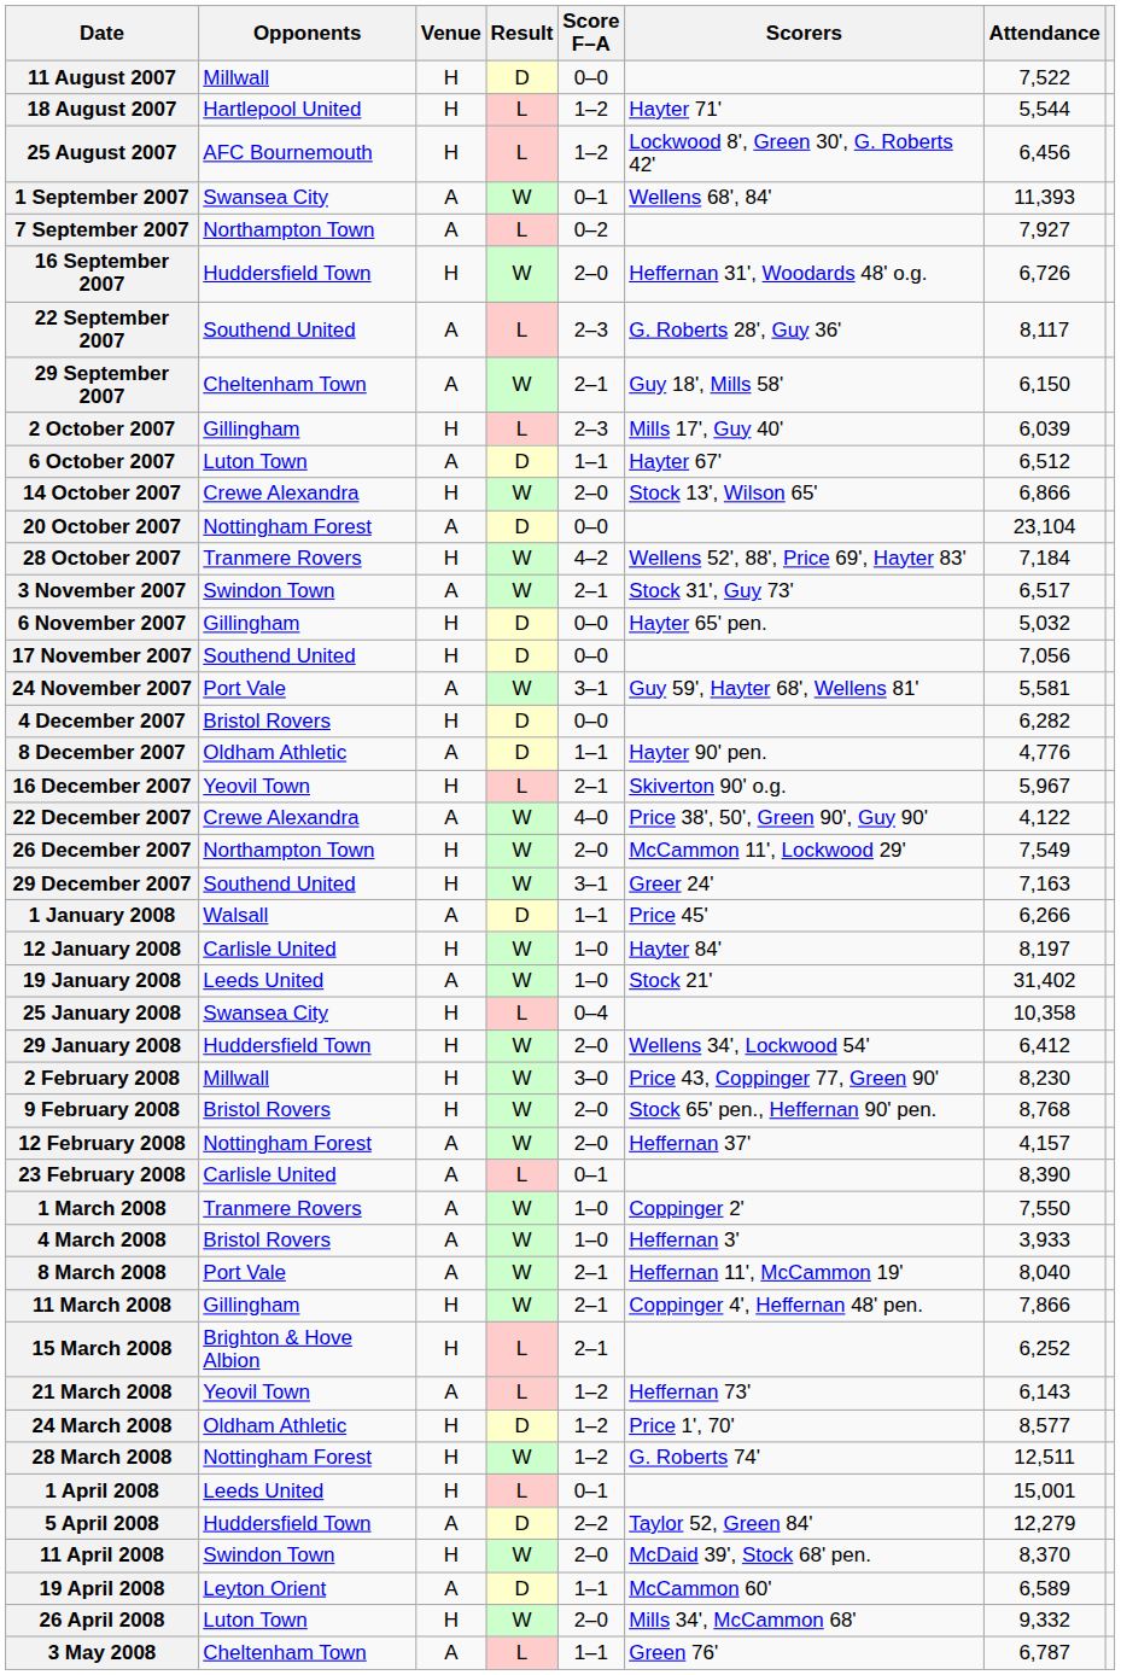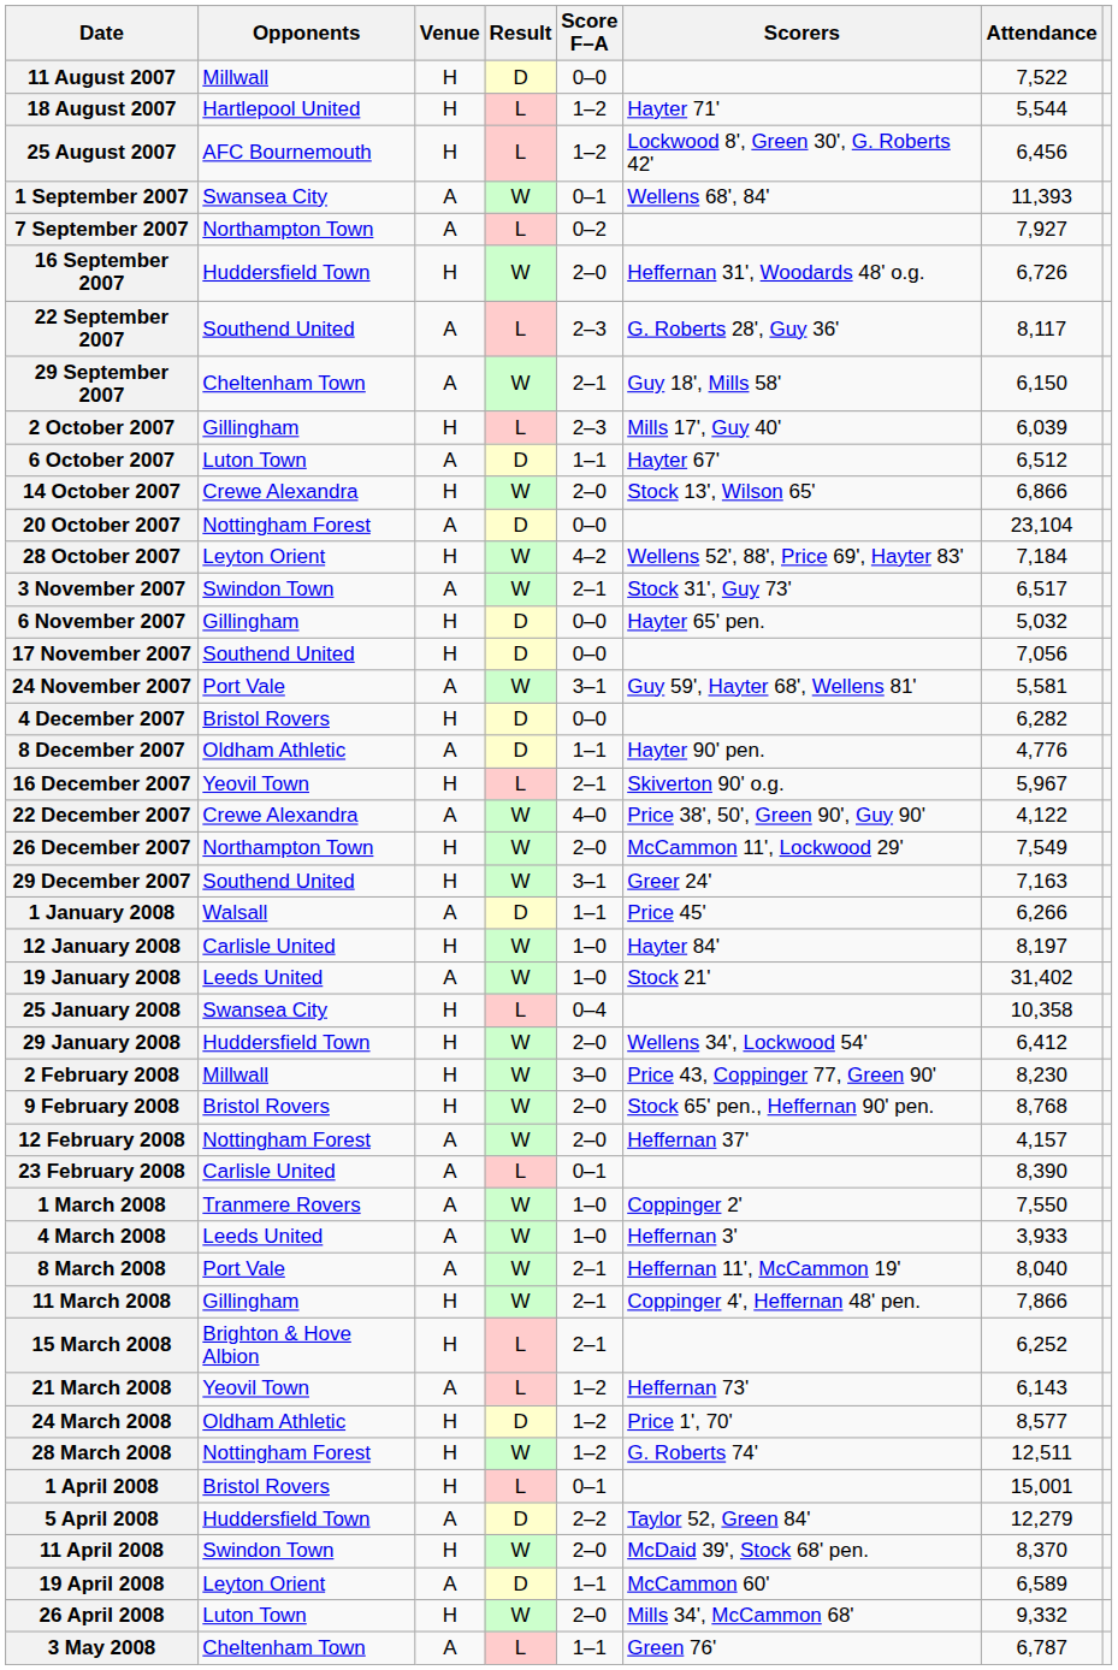28 October 2007 | Opponents: Tranmere Rovers -> Leyton Orient
4 March 2008 | Opponents: Bristol Rovers -> Leeds United
1 April 2008 | Opponents: Leeds United -> Bristol Rovers
